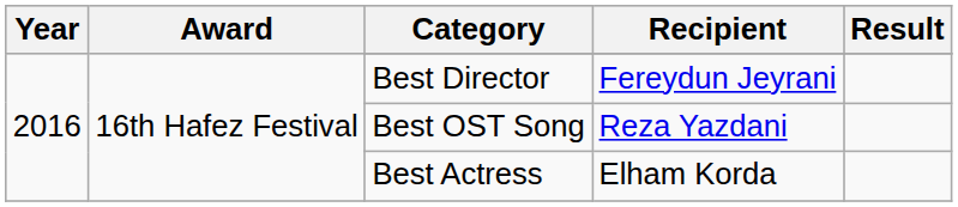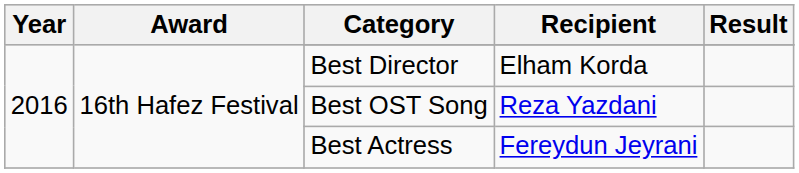Best Director | Recipient: Fereydun Jeyrani -> Elham Korda
Best Actress | Recipient: Elham Korda -> Fereydun Jeyrani
